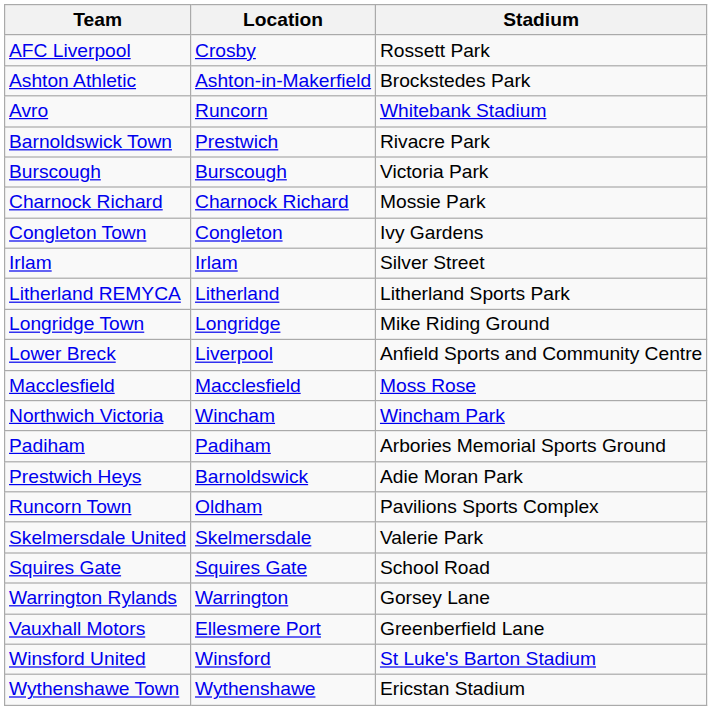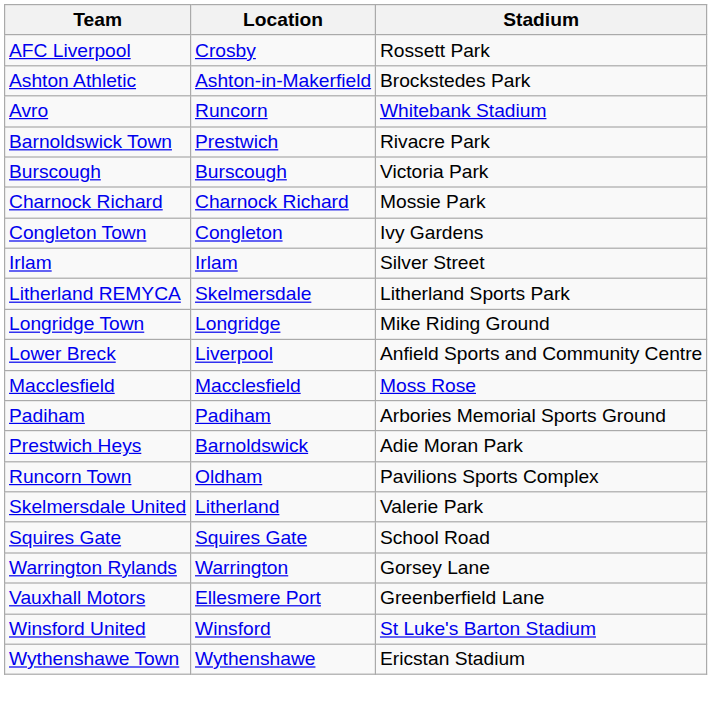Litherland REMYCA | Location: Litherland -> Skelmersdale
- row: Northwich Victoria | Wincham | Wincham Park
Skelmersdale United | Location: Skelmersdale -> Litherland
